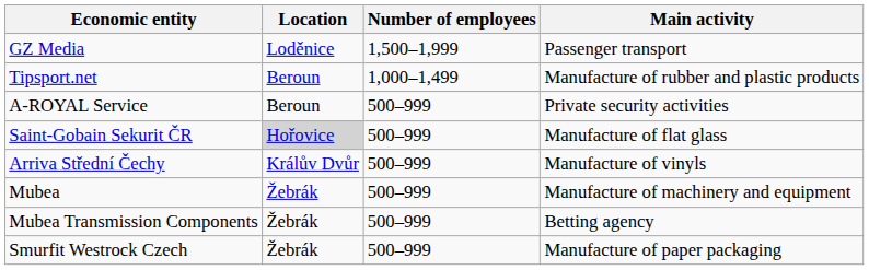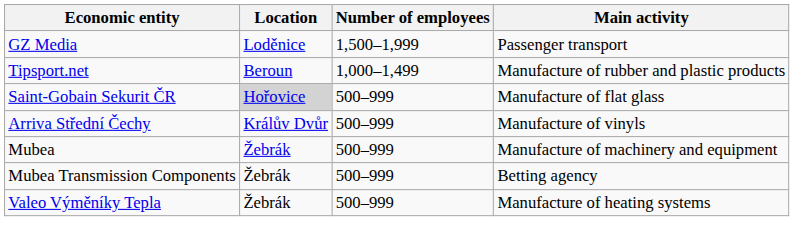- row: A-ROYAL Service | Beroun | 500–999 | Private security activities
- row: Smurfit Westrock Czech | Žebrák | 500–999 | Manufacture of paper packaging
+ row: Valeo Výměníky Tepla | Žebrák | 500–999 | Manufacture of heating systems
